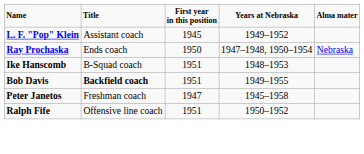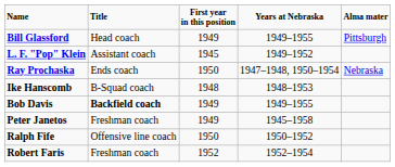+ row: Bill Glassford | Head coach | 1949 | 1949–1955 | Pittsburgh
Ike Hanscomb | First year in this position: 1951 -> 1948
Bob Davis | First year in this position: 1951 -> 1949
Peter Janetos | First year in this position: 1947 -> 1949
Ralph Fife | First year in this position: 1951 -> 1950
+ row: Robert Faris | Freshman coach | 1952 | 1952–1954
